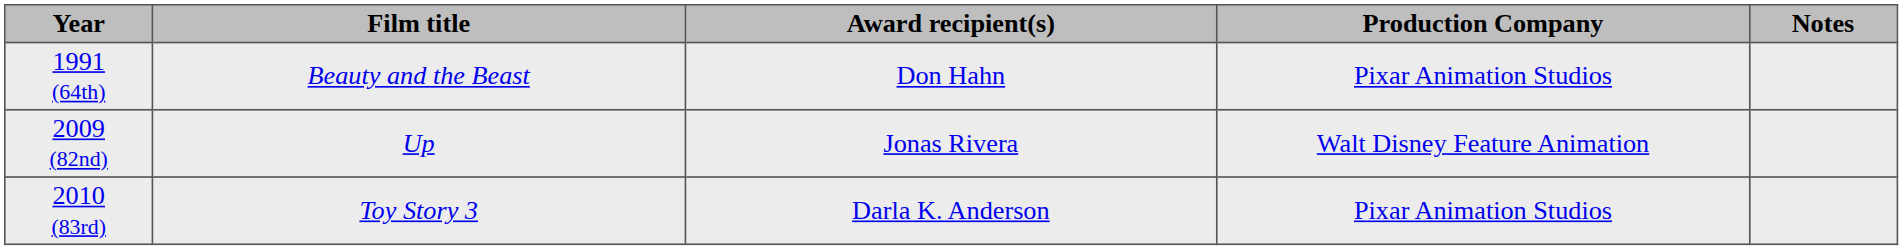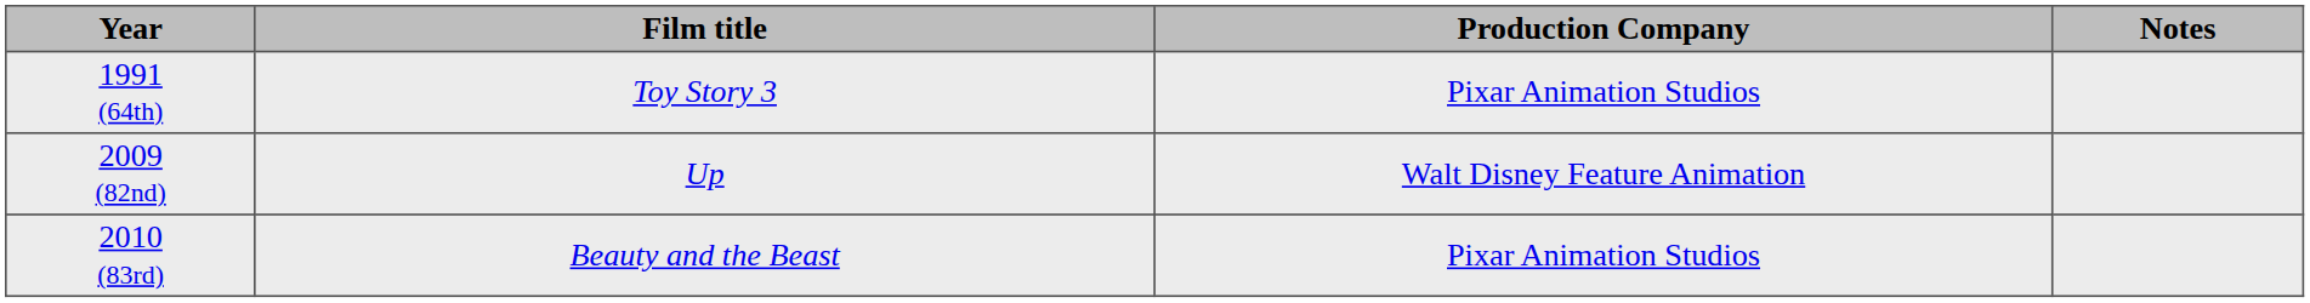- column: Award recipient(s) | Don Hahn | Jonas Rivera | Darla K. Anderson
1991 (64th) | Film title: Beauty and the Beast -> Toy Story 3
2010 (83rd) | Film title: Toy Story 3 -> Beauty and the Beast
